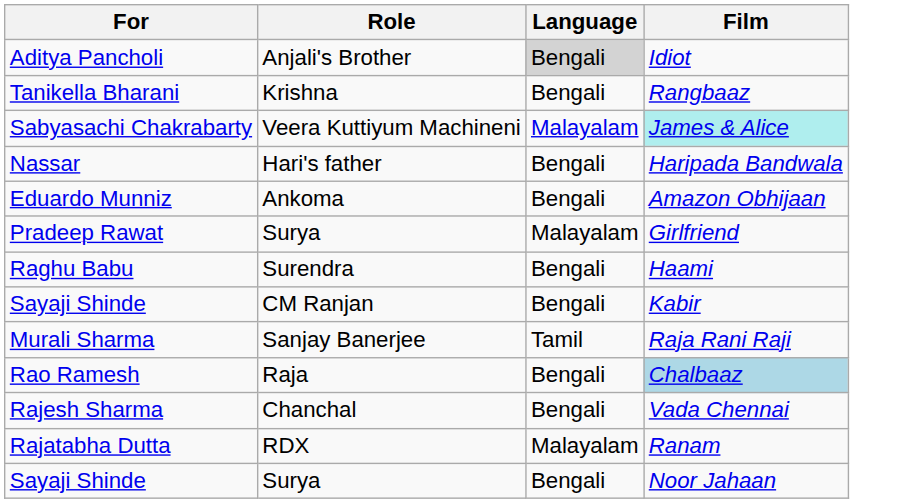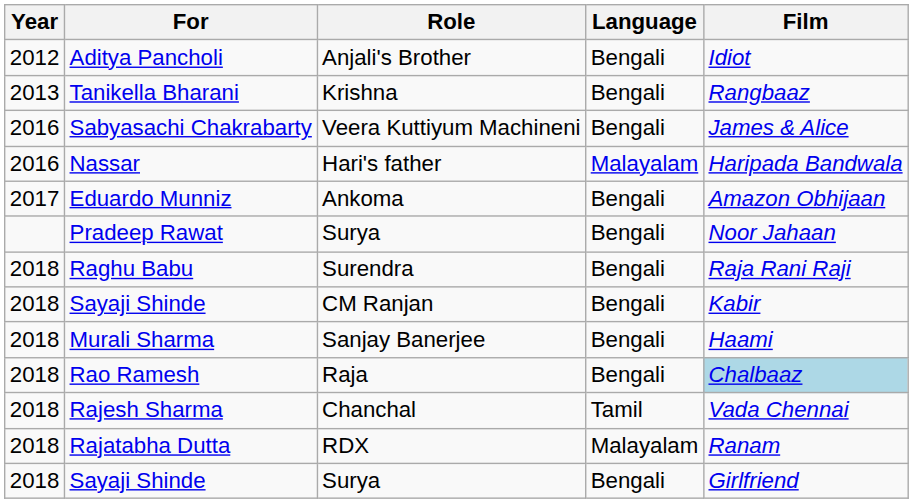+ column: Year | 2012 | 2013 | 2016 | 2016 | 2017 | 2018 | 2018 | 2018 | 2018 | 2018 | 2018 | 2018
Aditya Pancholi | Language: lightgrey background -> no background
Sabyasachi Chakrabarty | Language: Malayalam -> Bengali
Sabyasachi Chakrabarty | Film: paleturquoise background -> no background
Nassar | Language: Bengali -> Malayalam
Pradeep Rawat | Language: Malayalam -> Bengali
Pradeep Rawat | Film: Girlfriend -> Noor Jahaan
Raghu Babu | Film: Haami -> Raja Rani Raji
Murali Sharma | Language: Tamil -> Bengali
Murali Sharma | Film: Raja Rani Raji -> Haami
Rajesh Sharma | Language: Bengali -> Tamil
Sayaji Shinde / Surya | Film: Noor Jahaan -> Girlfriend
